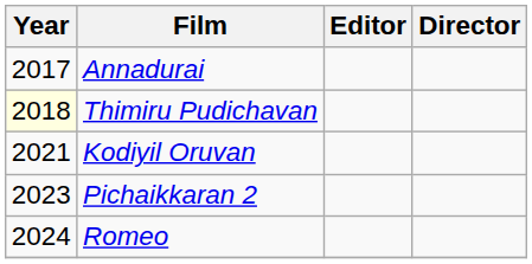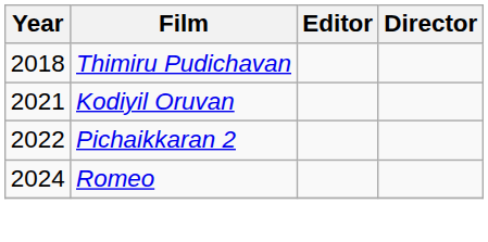- row: 2017 | Annadurai
Thimiru Pudichavan | Year: lightyellow background -> no background
Pichaikkaran 2 | Year: 2023 -> 2022
